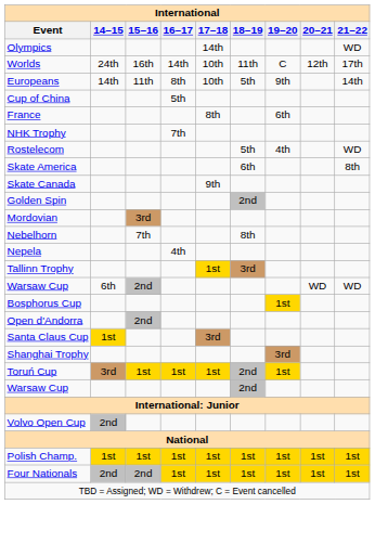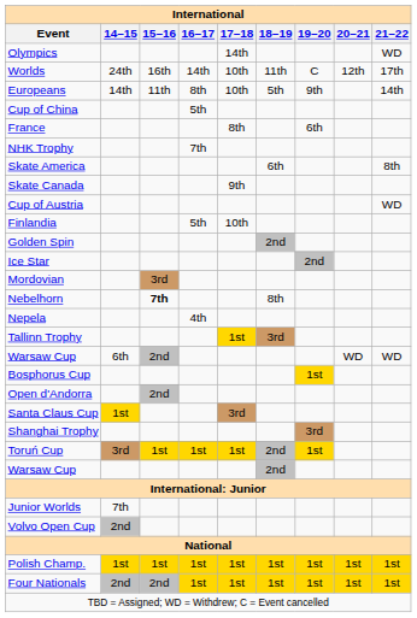- row: Rostelecom | 5th | 4th | WD
+ row: Cup of Austria | WD
+ row: Finlandia | 5th | 10th
+ row: Ice Star | 2nd
Nebelhorn | 15–16: normal -> bold
+ row: Junior Worlds | 7th
